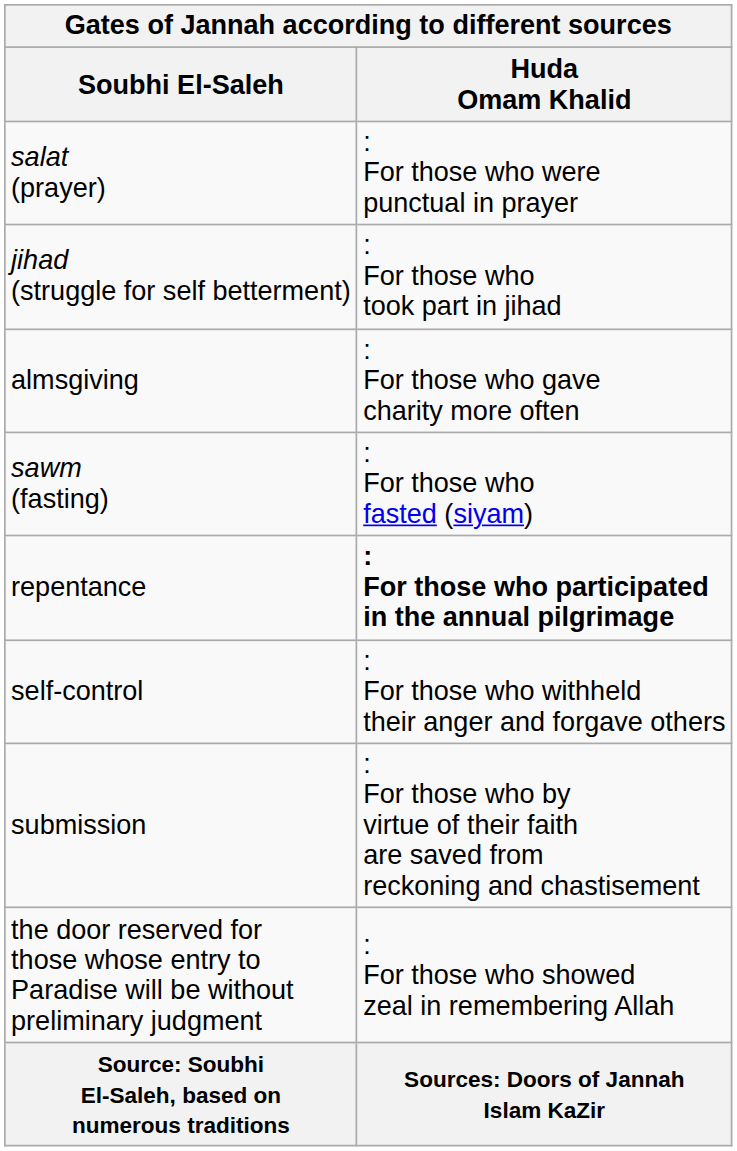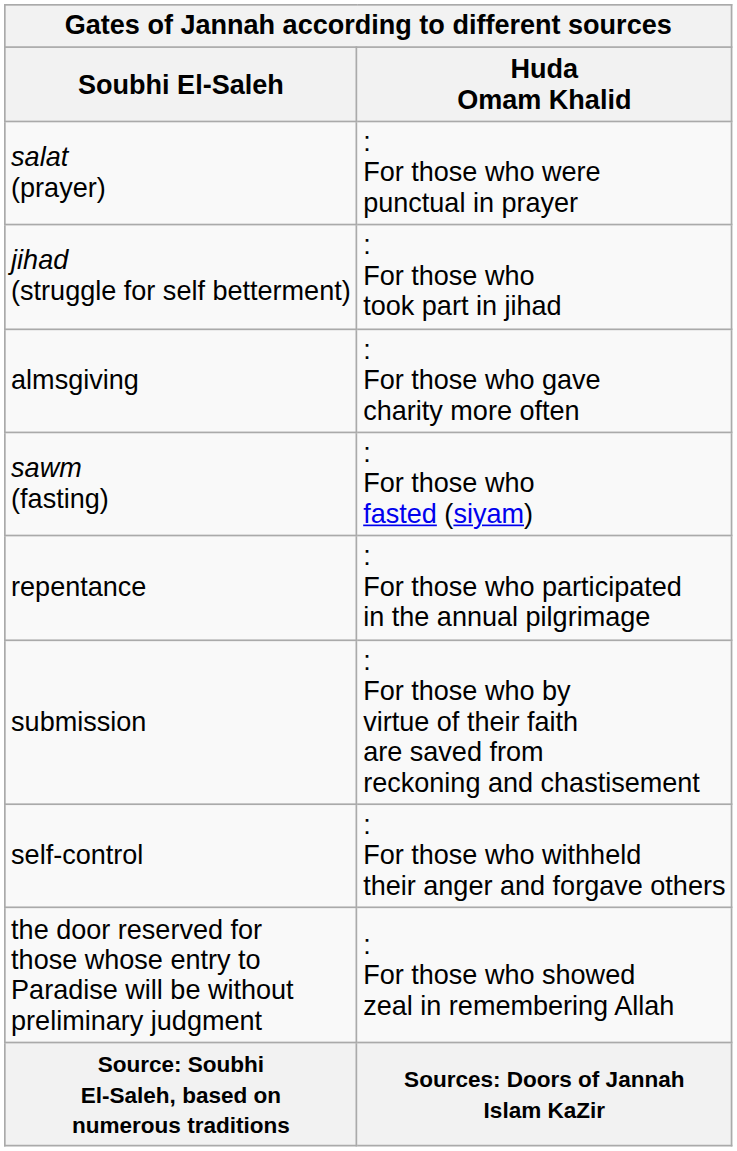repentance | Huda Omam Khalid: bold -> normal
rows swapped: self-control <-> submission
